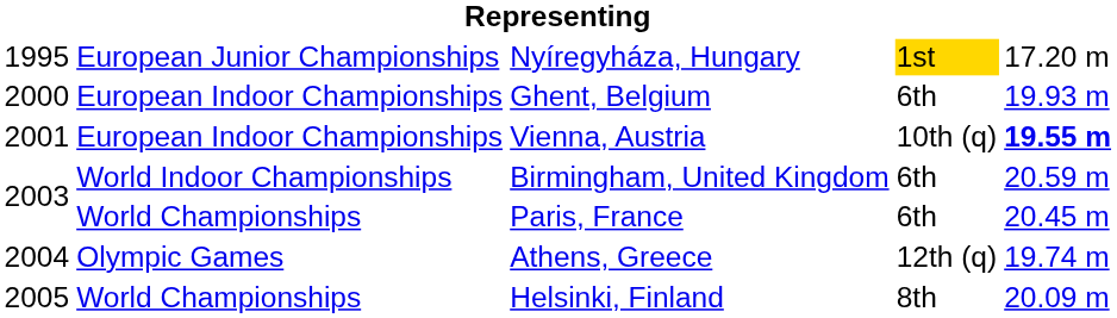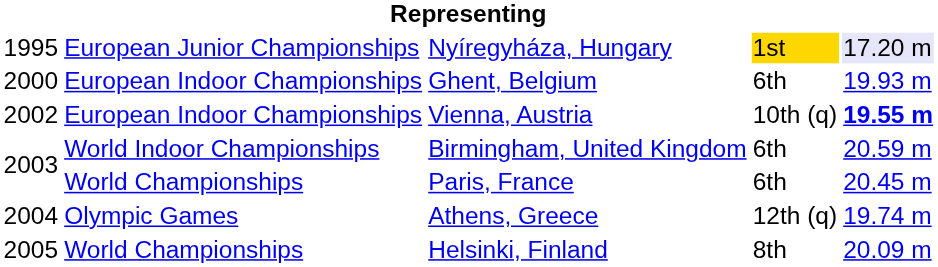Nyíregyháza, Hungary | column 5: no background -> lavender background
Vienna, Austria | column 1: 2001 -> 2002
